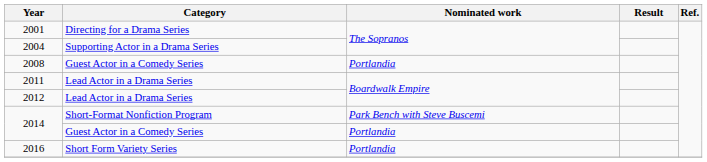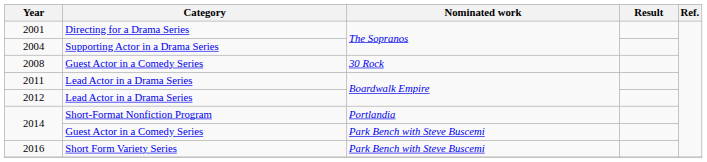2008 | Nominated work: Portlandia -> 30 Rock
2014 / Short-Format Nonfiction Program | Nominated work: Park Bench with Steve Buscemi -> Portlandia
2014 / Guest Actor in a Comedy Series | Nominated work: Portlandia -> Park Bench with Steve Buscemi
2016 | Nominated work: Portlandia -> Park Bench with Steve Buscemi
